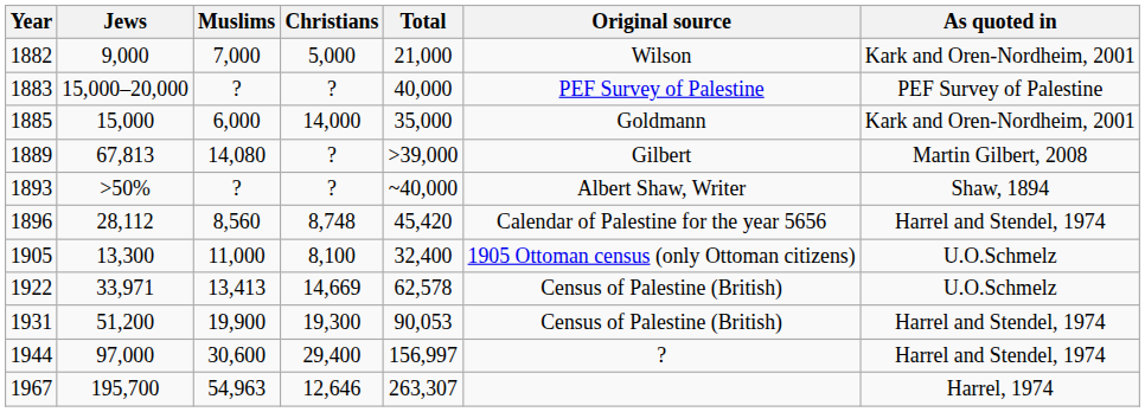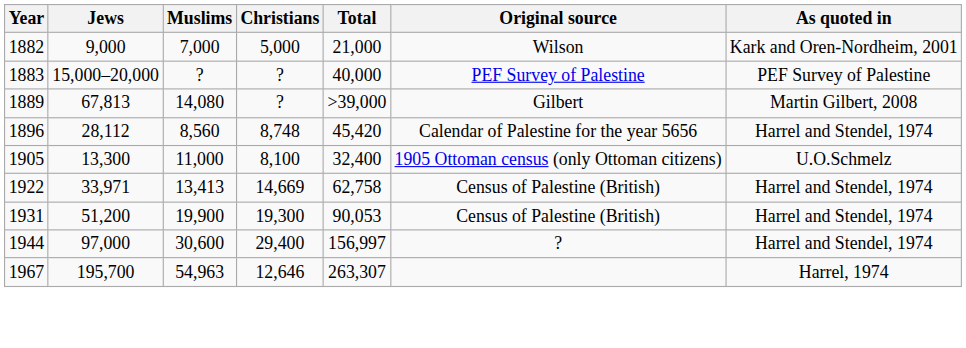- row: 1885 | 15,000 | 6,000 | 14,000 | 35,000 | Goldmann | Kark and Oren-Nordheim, 2001
- row: 1893 | >50% | ? | ? | ~40,000 | Albert Shaw, Writer | Shaw, 1894
1922 | Total: 62,578 -> 62,758
1922 | As quoted in: U.O.Schmelz -> Harrel and Stendel, 1974
